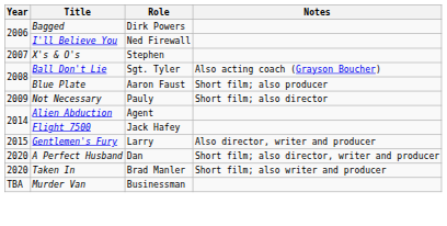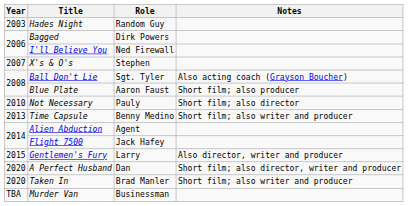+ row: 2003 | Hades Night | Random Guy
Not Necessary | Year: 2009 -> 2010
+ row: 2013 | Time Capsule | Benny Medino | Short film; also writer and producer
